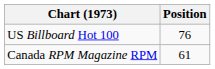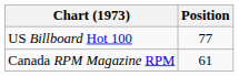US Billboard Hot 100 | Position: 76 -> 77
